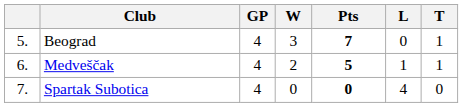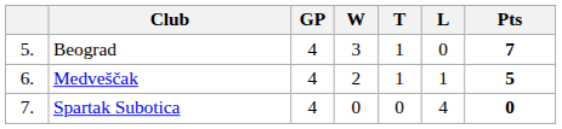columns swapped: T <-> Pts
